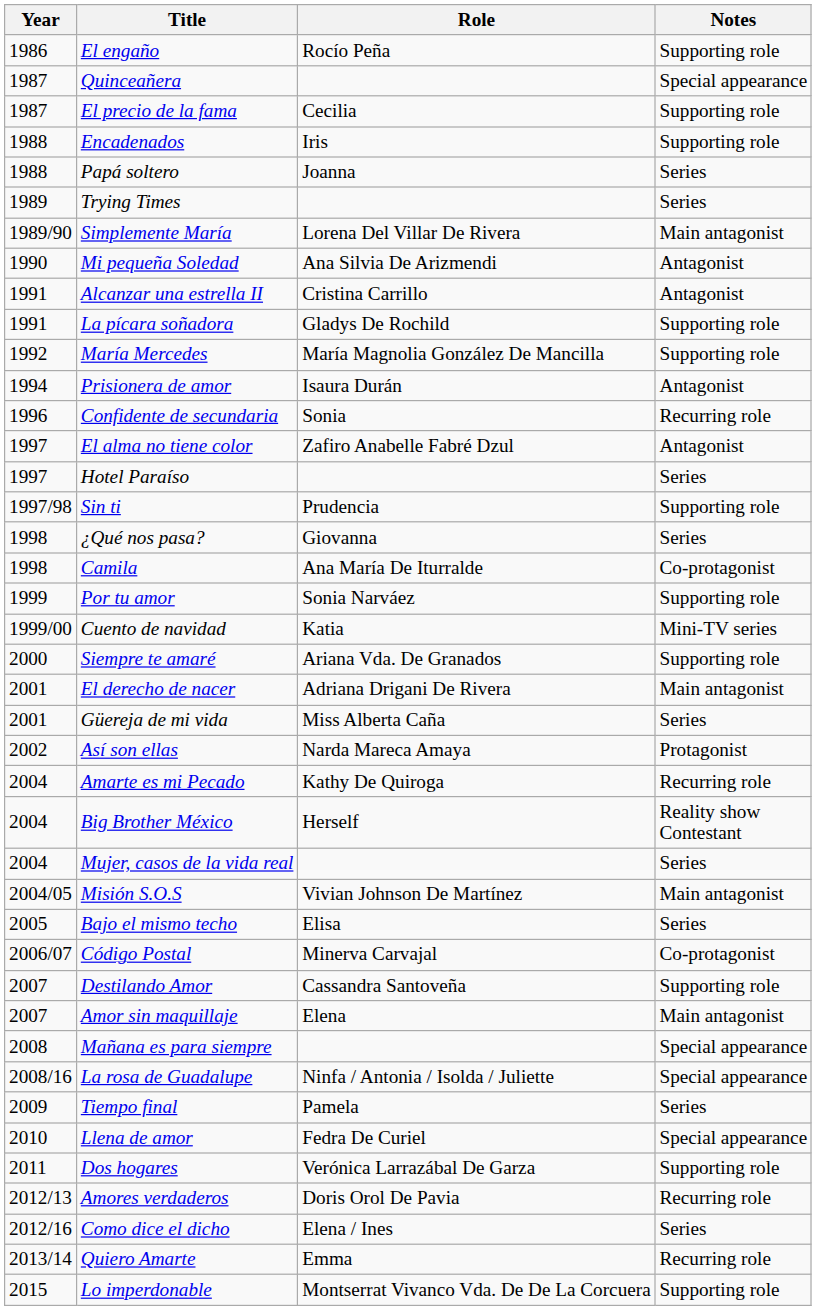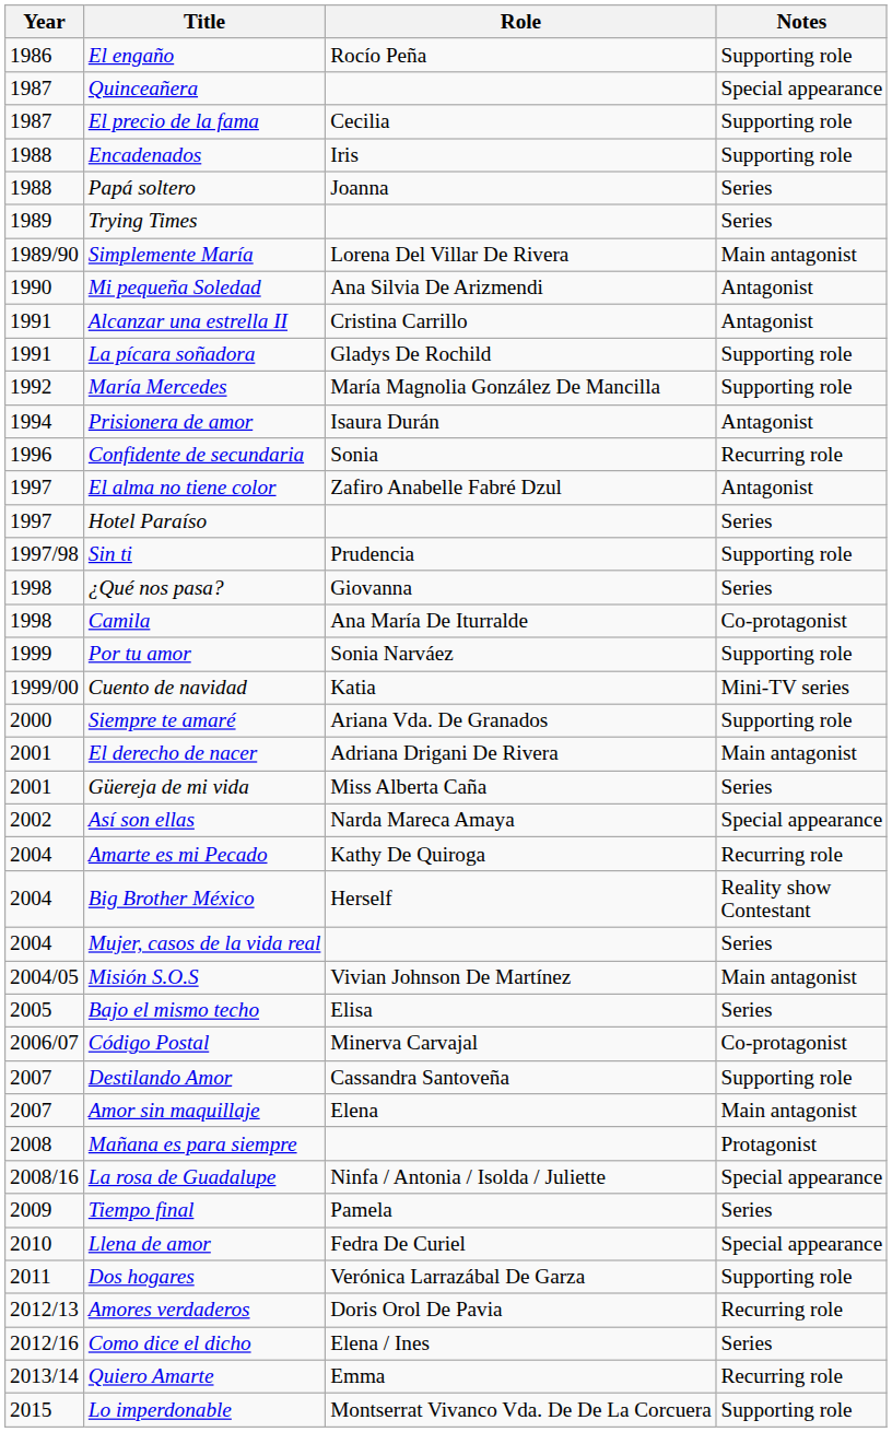Así son ellas | Notes: Protagonist -> Special appearance
Mañana es para siempre | Notes: Special appearance -> Protagonist
